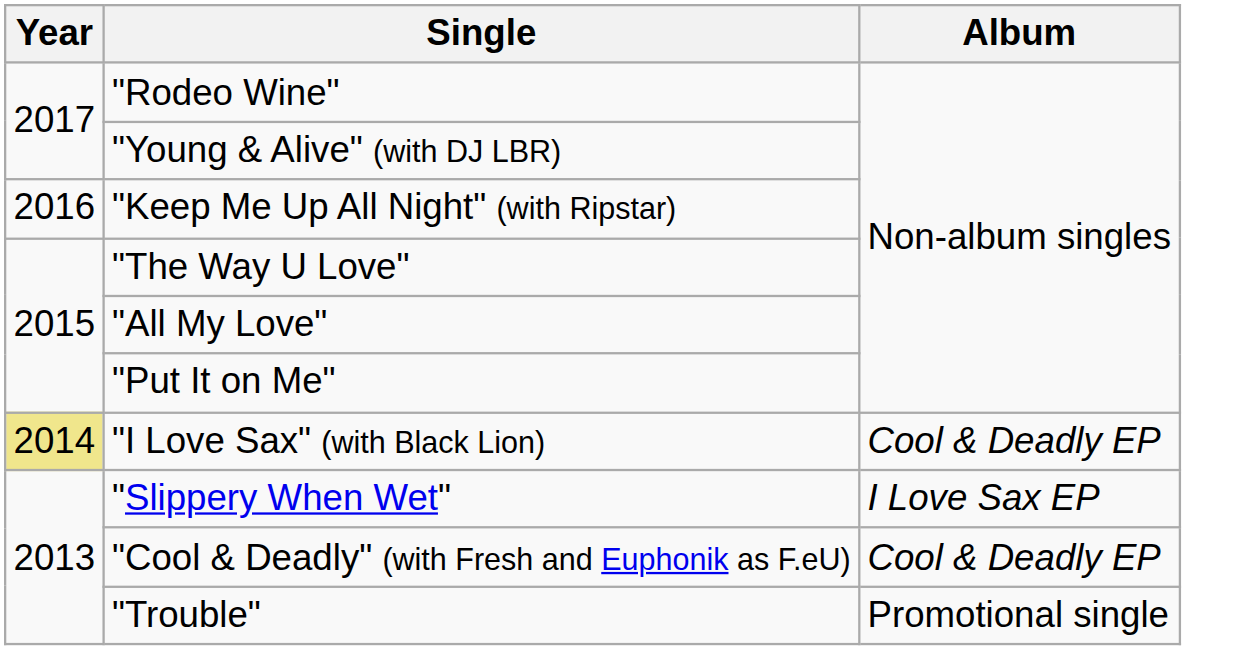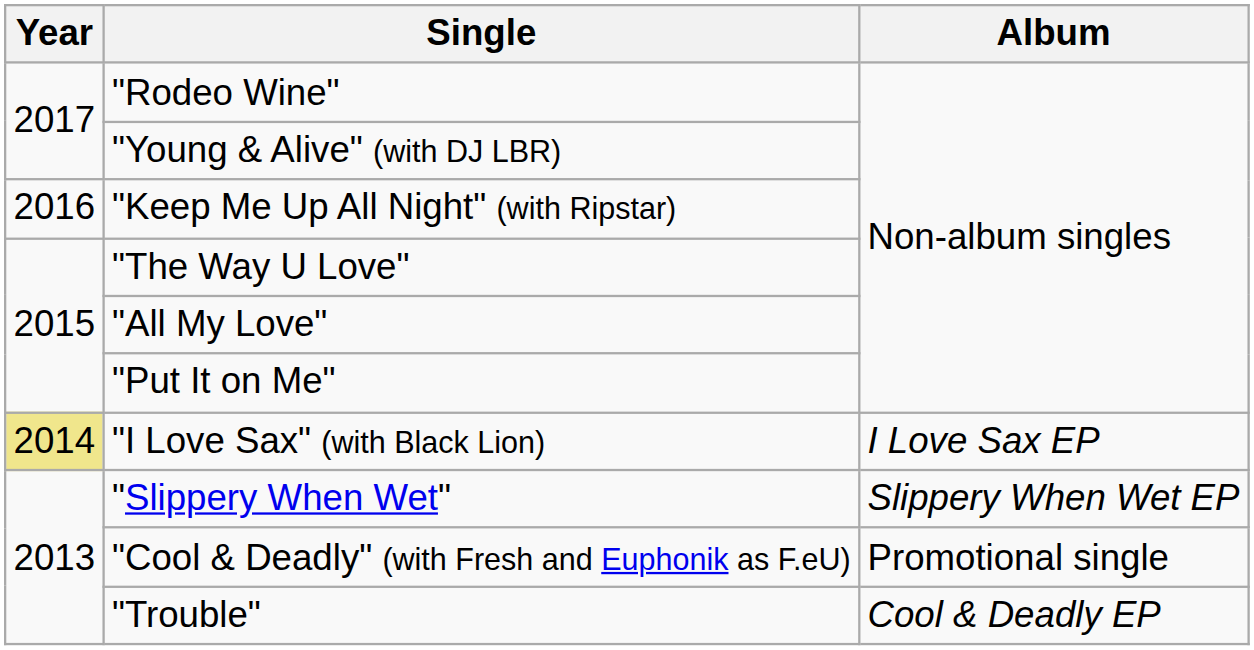"I Love Sax" (with Black Lion) | Album: Cool & Deadly EP -> I Love Sax EP
"Slippery When Wet" | Album: I Love Sax EP -> Slippery When Wet EP
"Cool & Deadly" (with Fresh and Euphonik as F.eU) | Album: Cool & Deadly EP -> Promotional single
"Trouble" | Album: Promotional single -> Cool & Deadly EP
